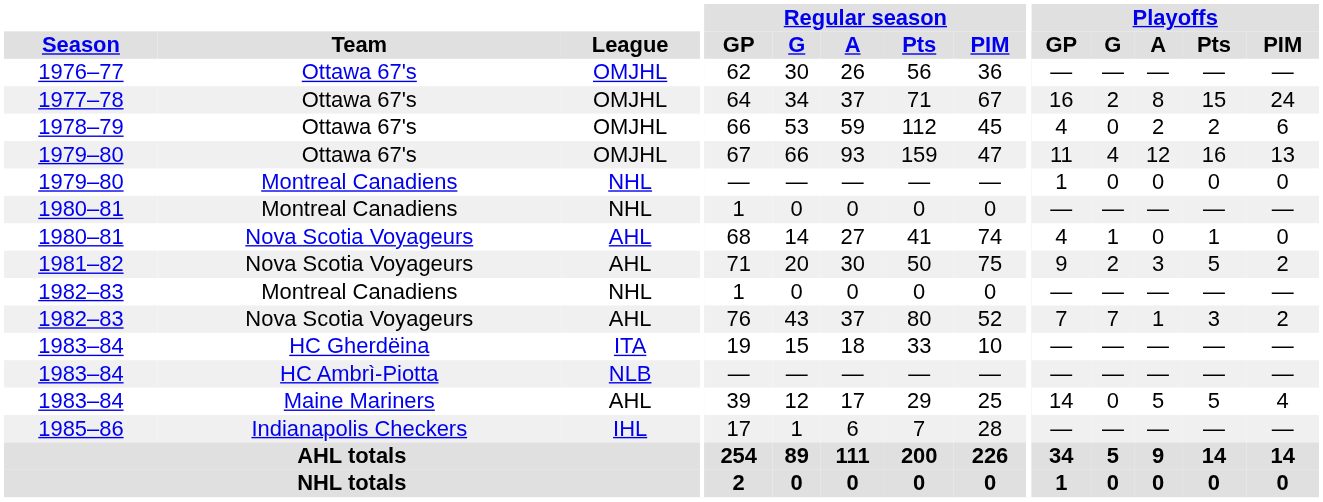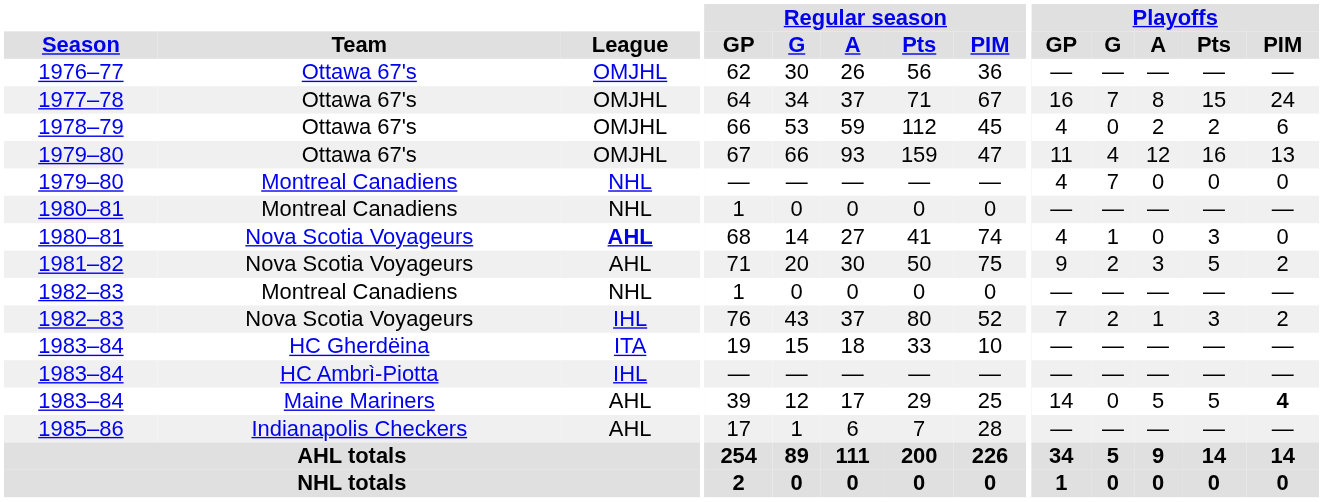1977–78 | Playoffs / G: 2 -> 7
1979–80 / Montreal Canadiens | Playoffs / GP: 1 -> 4
1979–80 / Montreal Canadiens | Playoffs / G: 0 -> 7
1980–81 / Nova Scotia Voyageurs | League: normal -> bold
1980–81 / Nova Scotia Voyageurs | Playoffs / Pts: 1 -> 3
1982–83 / Nova Scotia Voyageurs | League: AHL -> IHL
1982–83 / Nova Scotia Voyageurs | Playoffs / G: 7 -> 2
1983–84 / HC Ambrì-Piotta | League: NLB -> IHL
1983–84 / Maine Mariners | Playoffs / PIM: normal -> bold
1985–86 | League: IHL -> AHL
